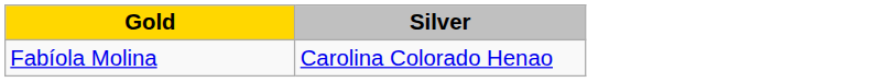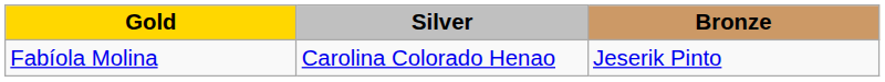+ column: Bronze | Jeserik Pinto
